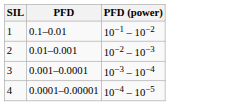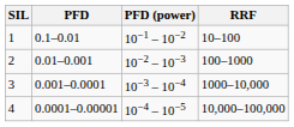+ column: RRF | 10–100 | 100–1000 | 1000–10,000 | 10,000–100,000
